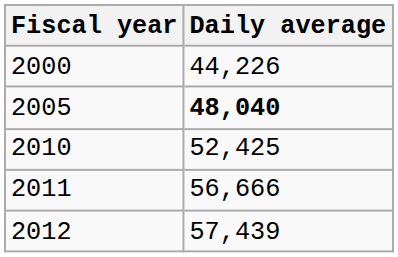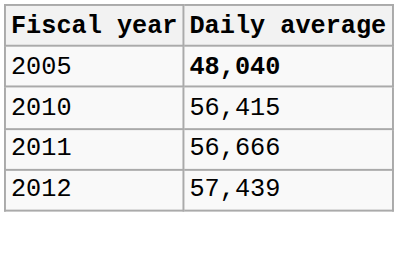- row: 2000 | 44,226
2010 | Daily average: 52,425 -> 56,415
